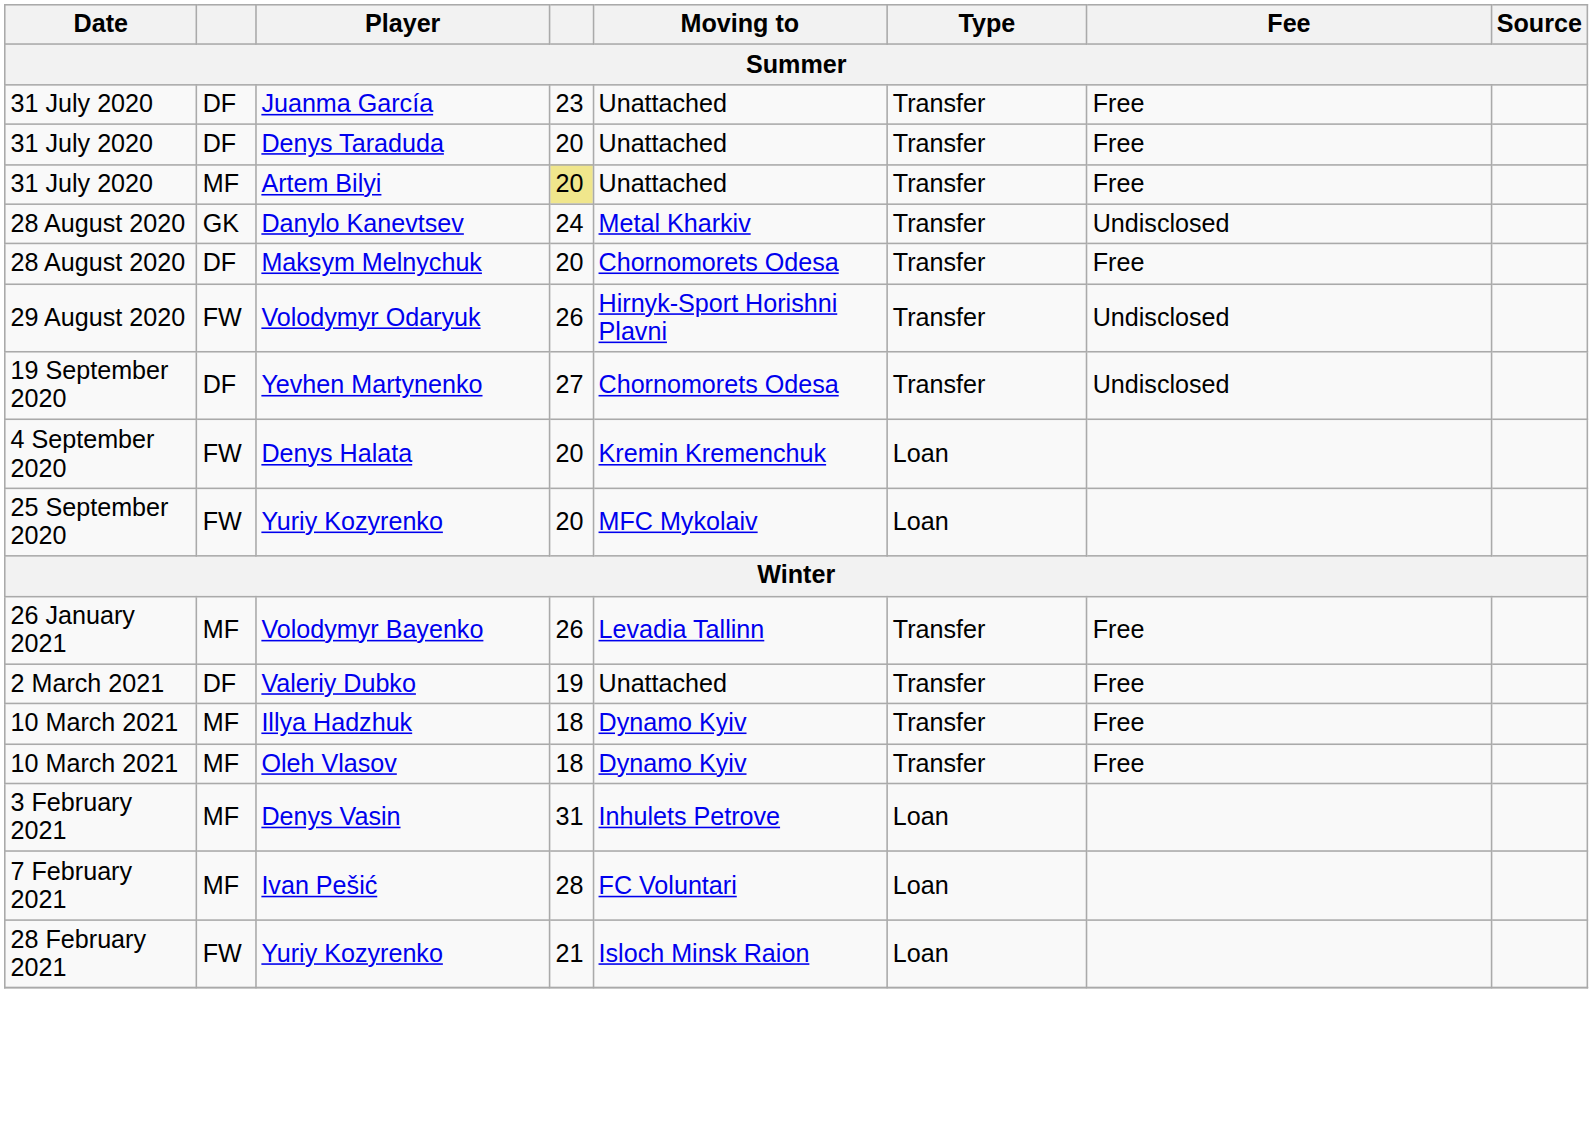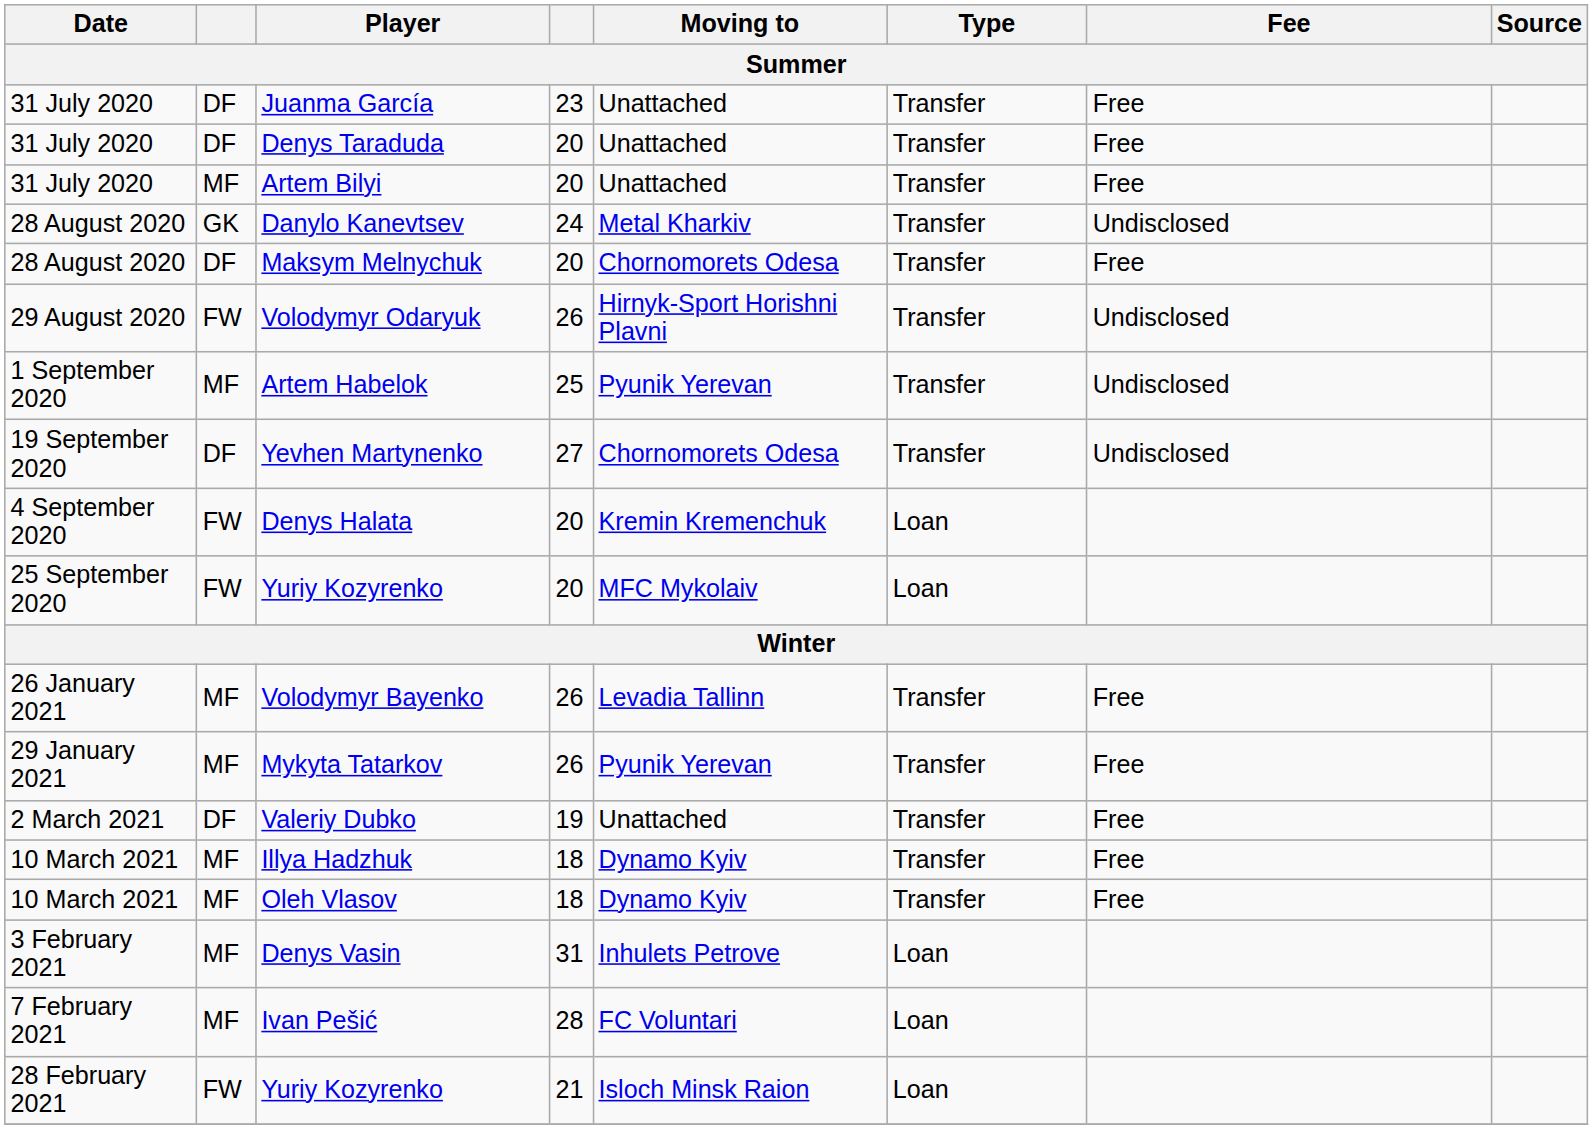Artem Bilyi | column 4: khaki background -> no background
+ row: 1 September 2020 | MF | Artem Habelok | 25 | Pyunik Yerevan | Transfer | Undisclosed
+ row: 29 January 2021 | MF | Mykyta Tatarkov | 26 | Pyunik Yerevan | Transfer | Free
